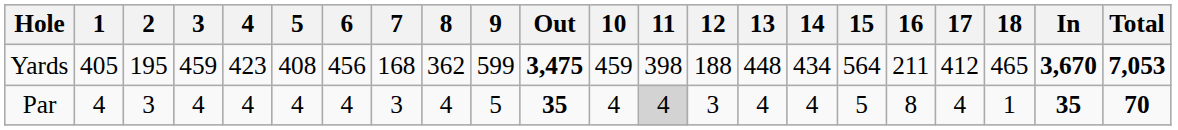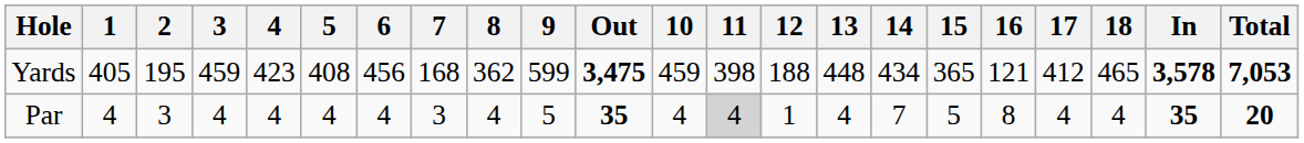Yards | 15: 564 -> 365
Yards | 16: 211 -> 121
Yards | In: 3,670 -> 3,578
Par | 12: 3 -> 1
Par | 14: 4 -> 7
Par | 18: 1 -> 4
Par | Total: 70 -> 20
